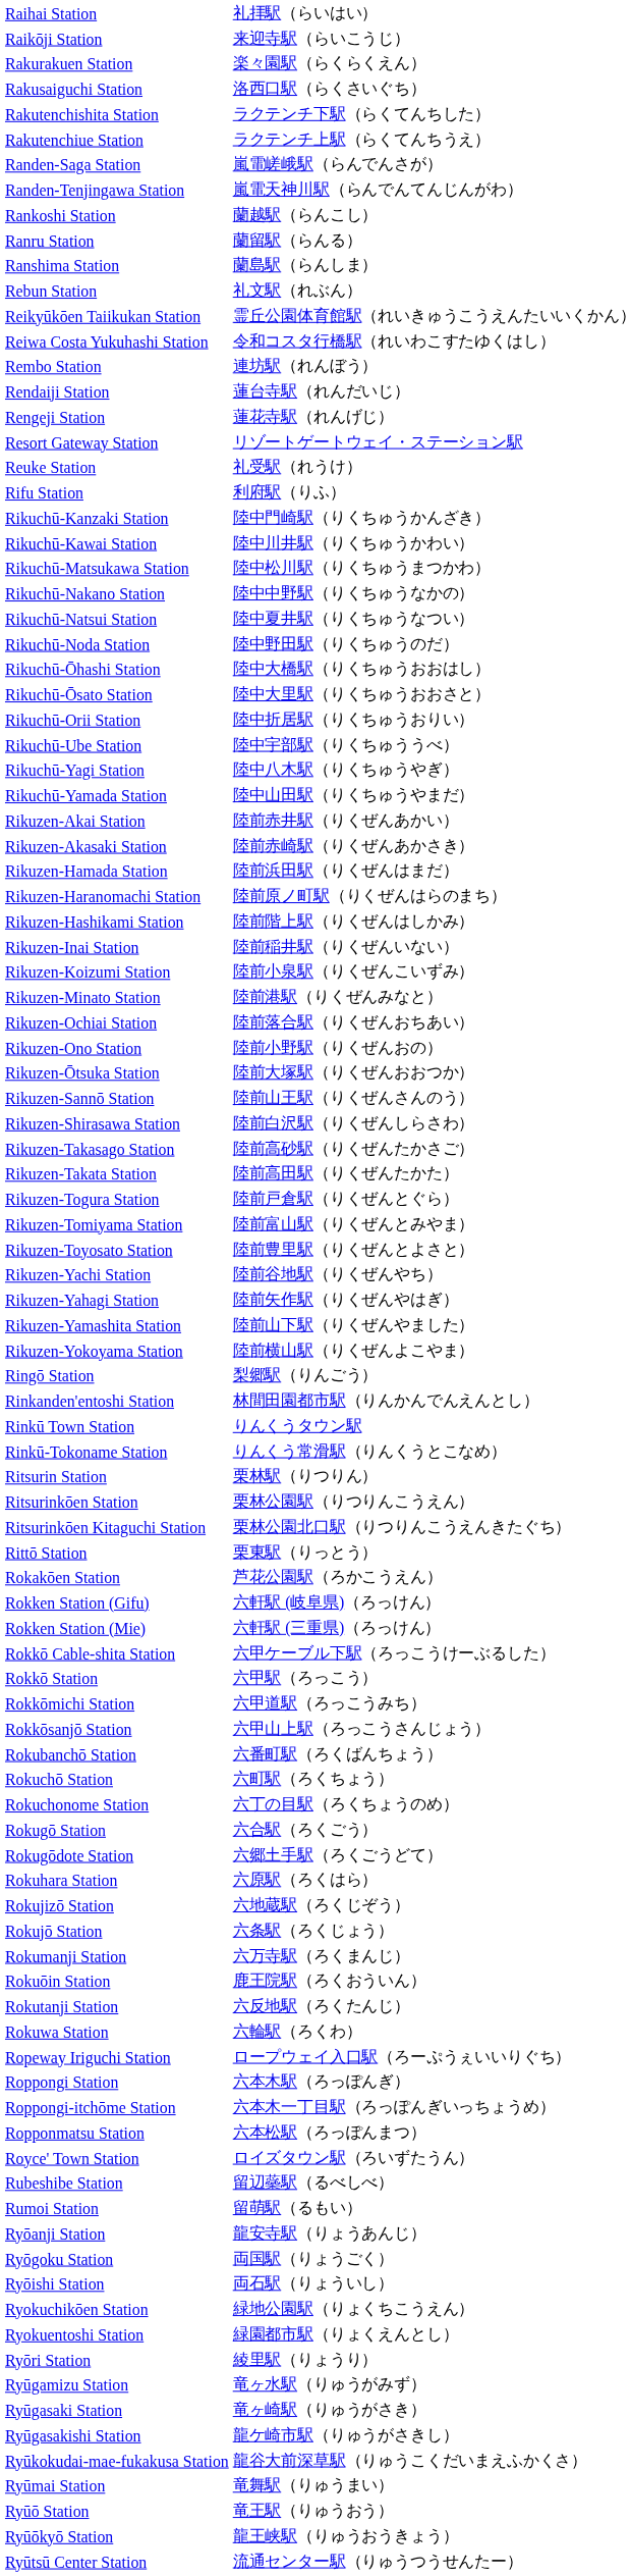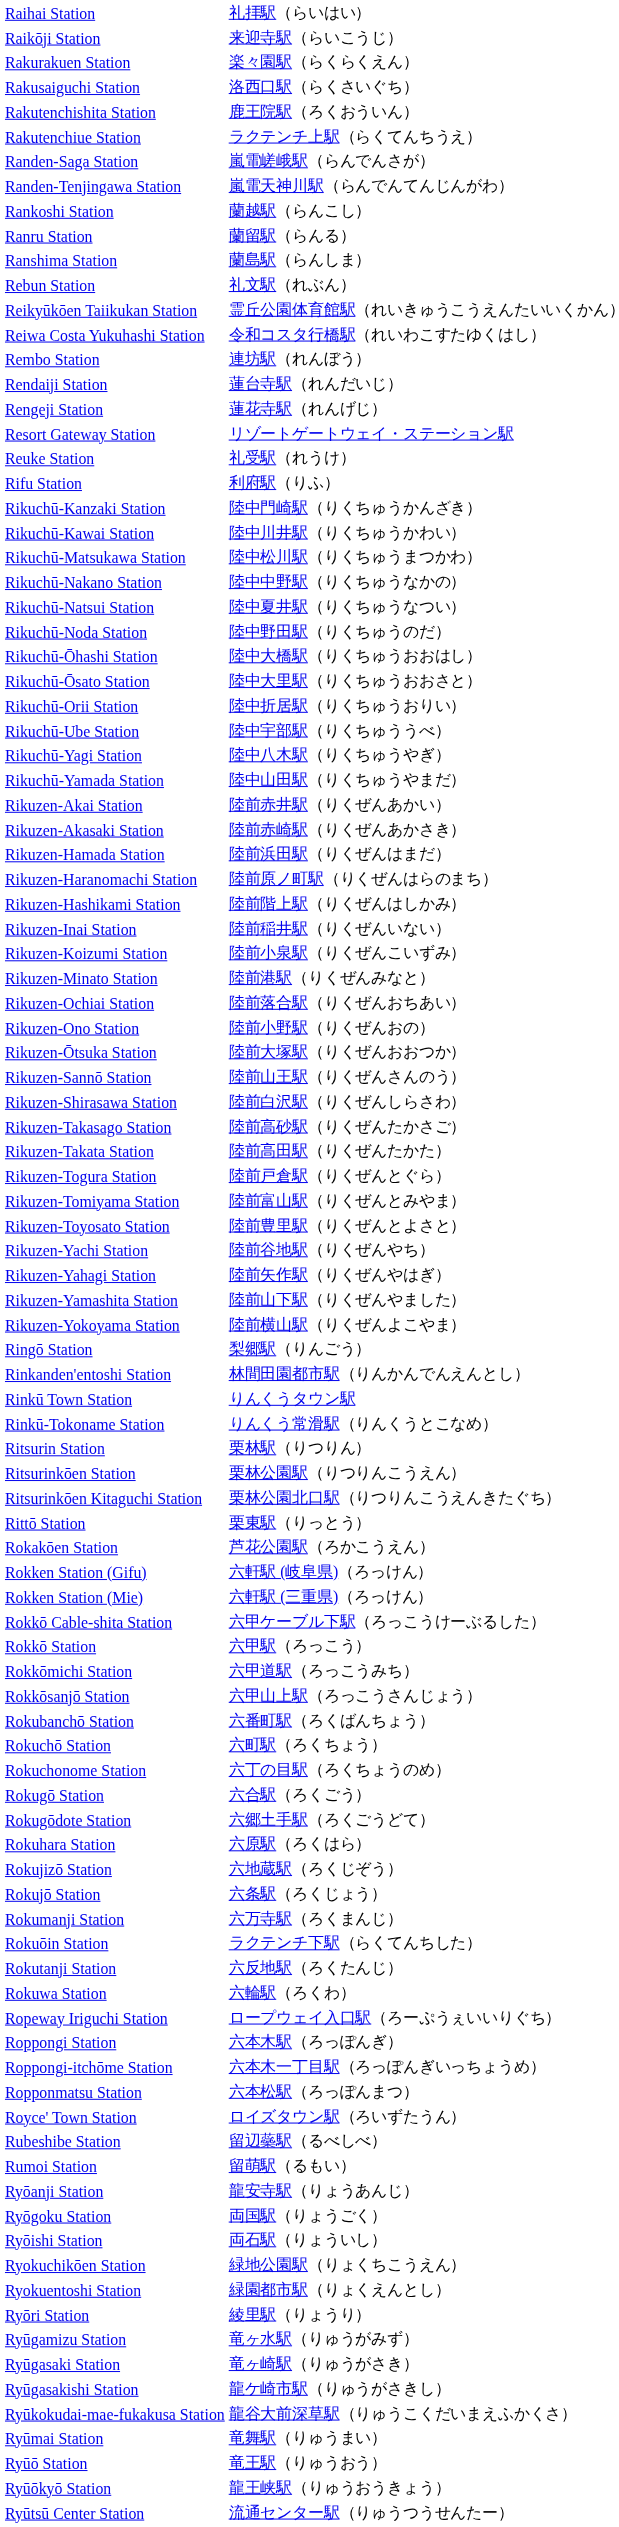Rakutenchishita Station | column 2: ラクテンチ下駅（らくてんちした） -> 鹿王院駅（ろくおういん）
Rokuōin Station | column 2: 鹿王院駅（ろくおういん） -> ラクテンチ下駅（らくてんちした）
